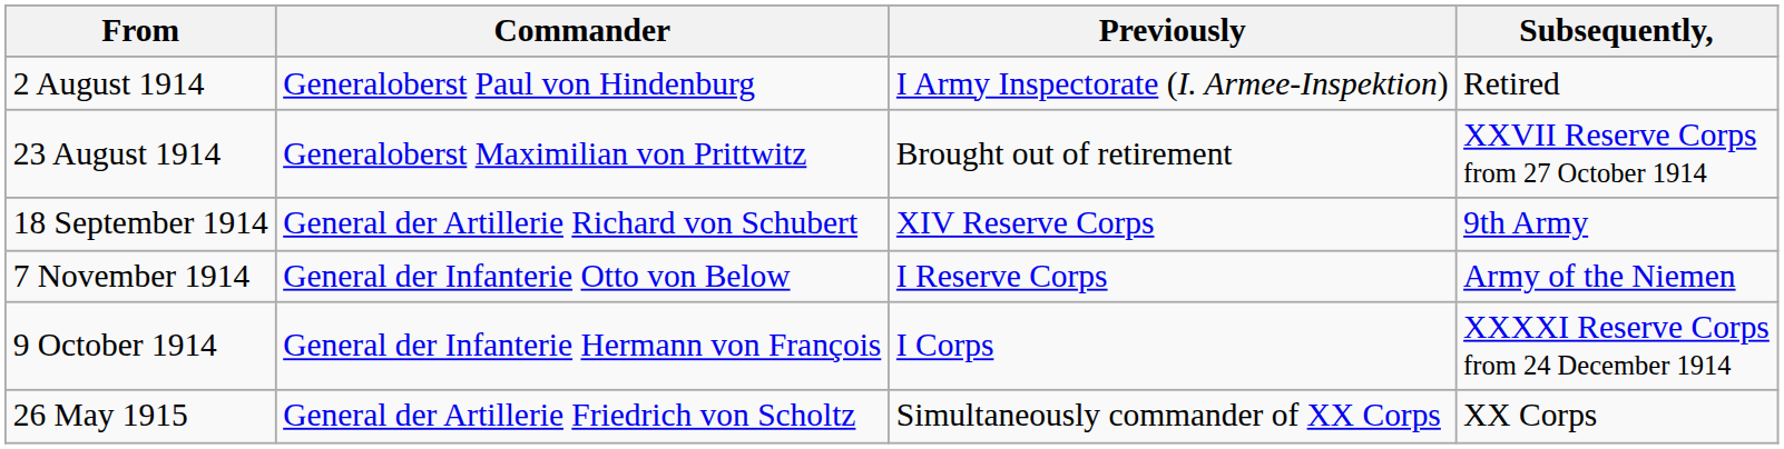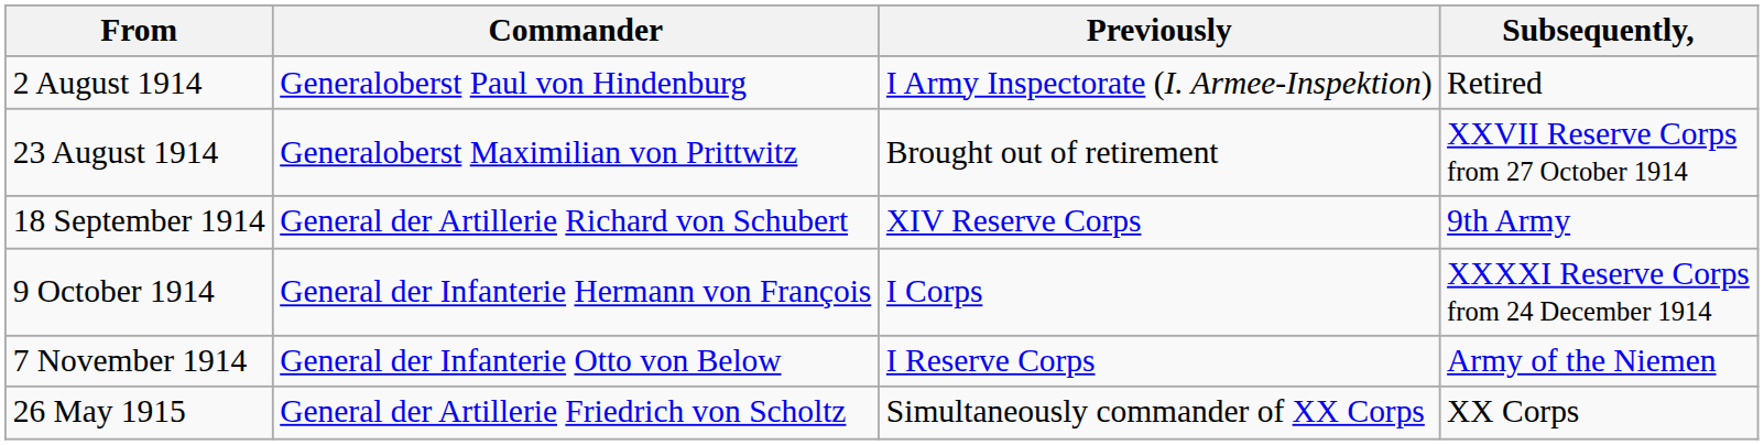rows swapped: 9 October 1914 <-> 7 November 1914
